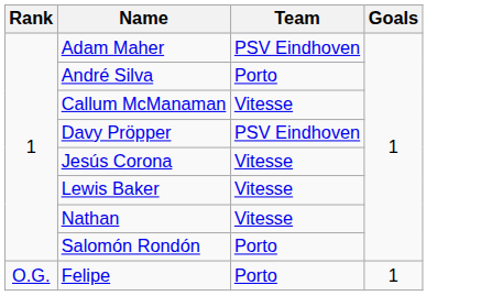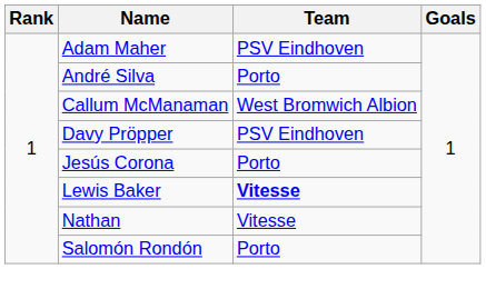Callum McManaman | Team: Vitesse -> West Bromwich Albion
Jesús Corona | Team: Vitesse -> Porto
Lewis Baker | Team: normal -> bold
- row: O.G. | Felipe | Porto | 1
